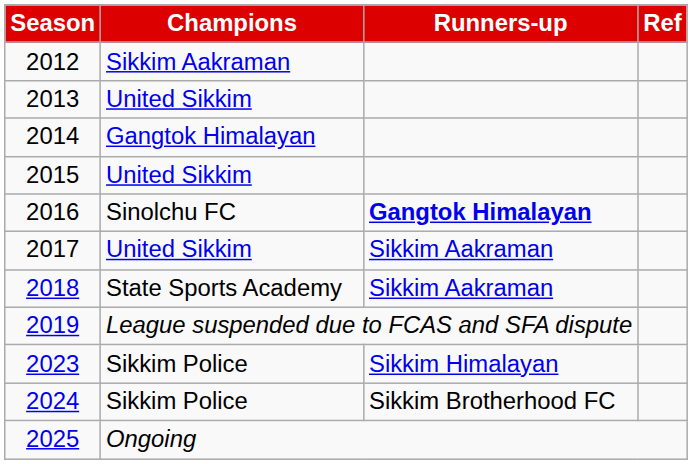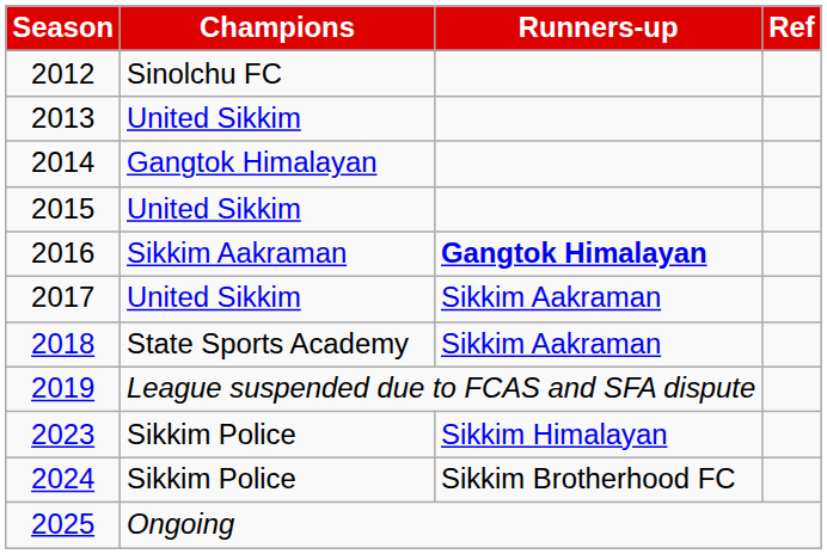2012 | Champions: Sikkim Aakraman -> Sinolchu FC
2016 | Champions: Sinolchu FC -> Sikkim Aakraman
